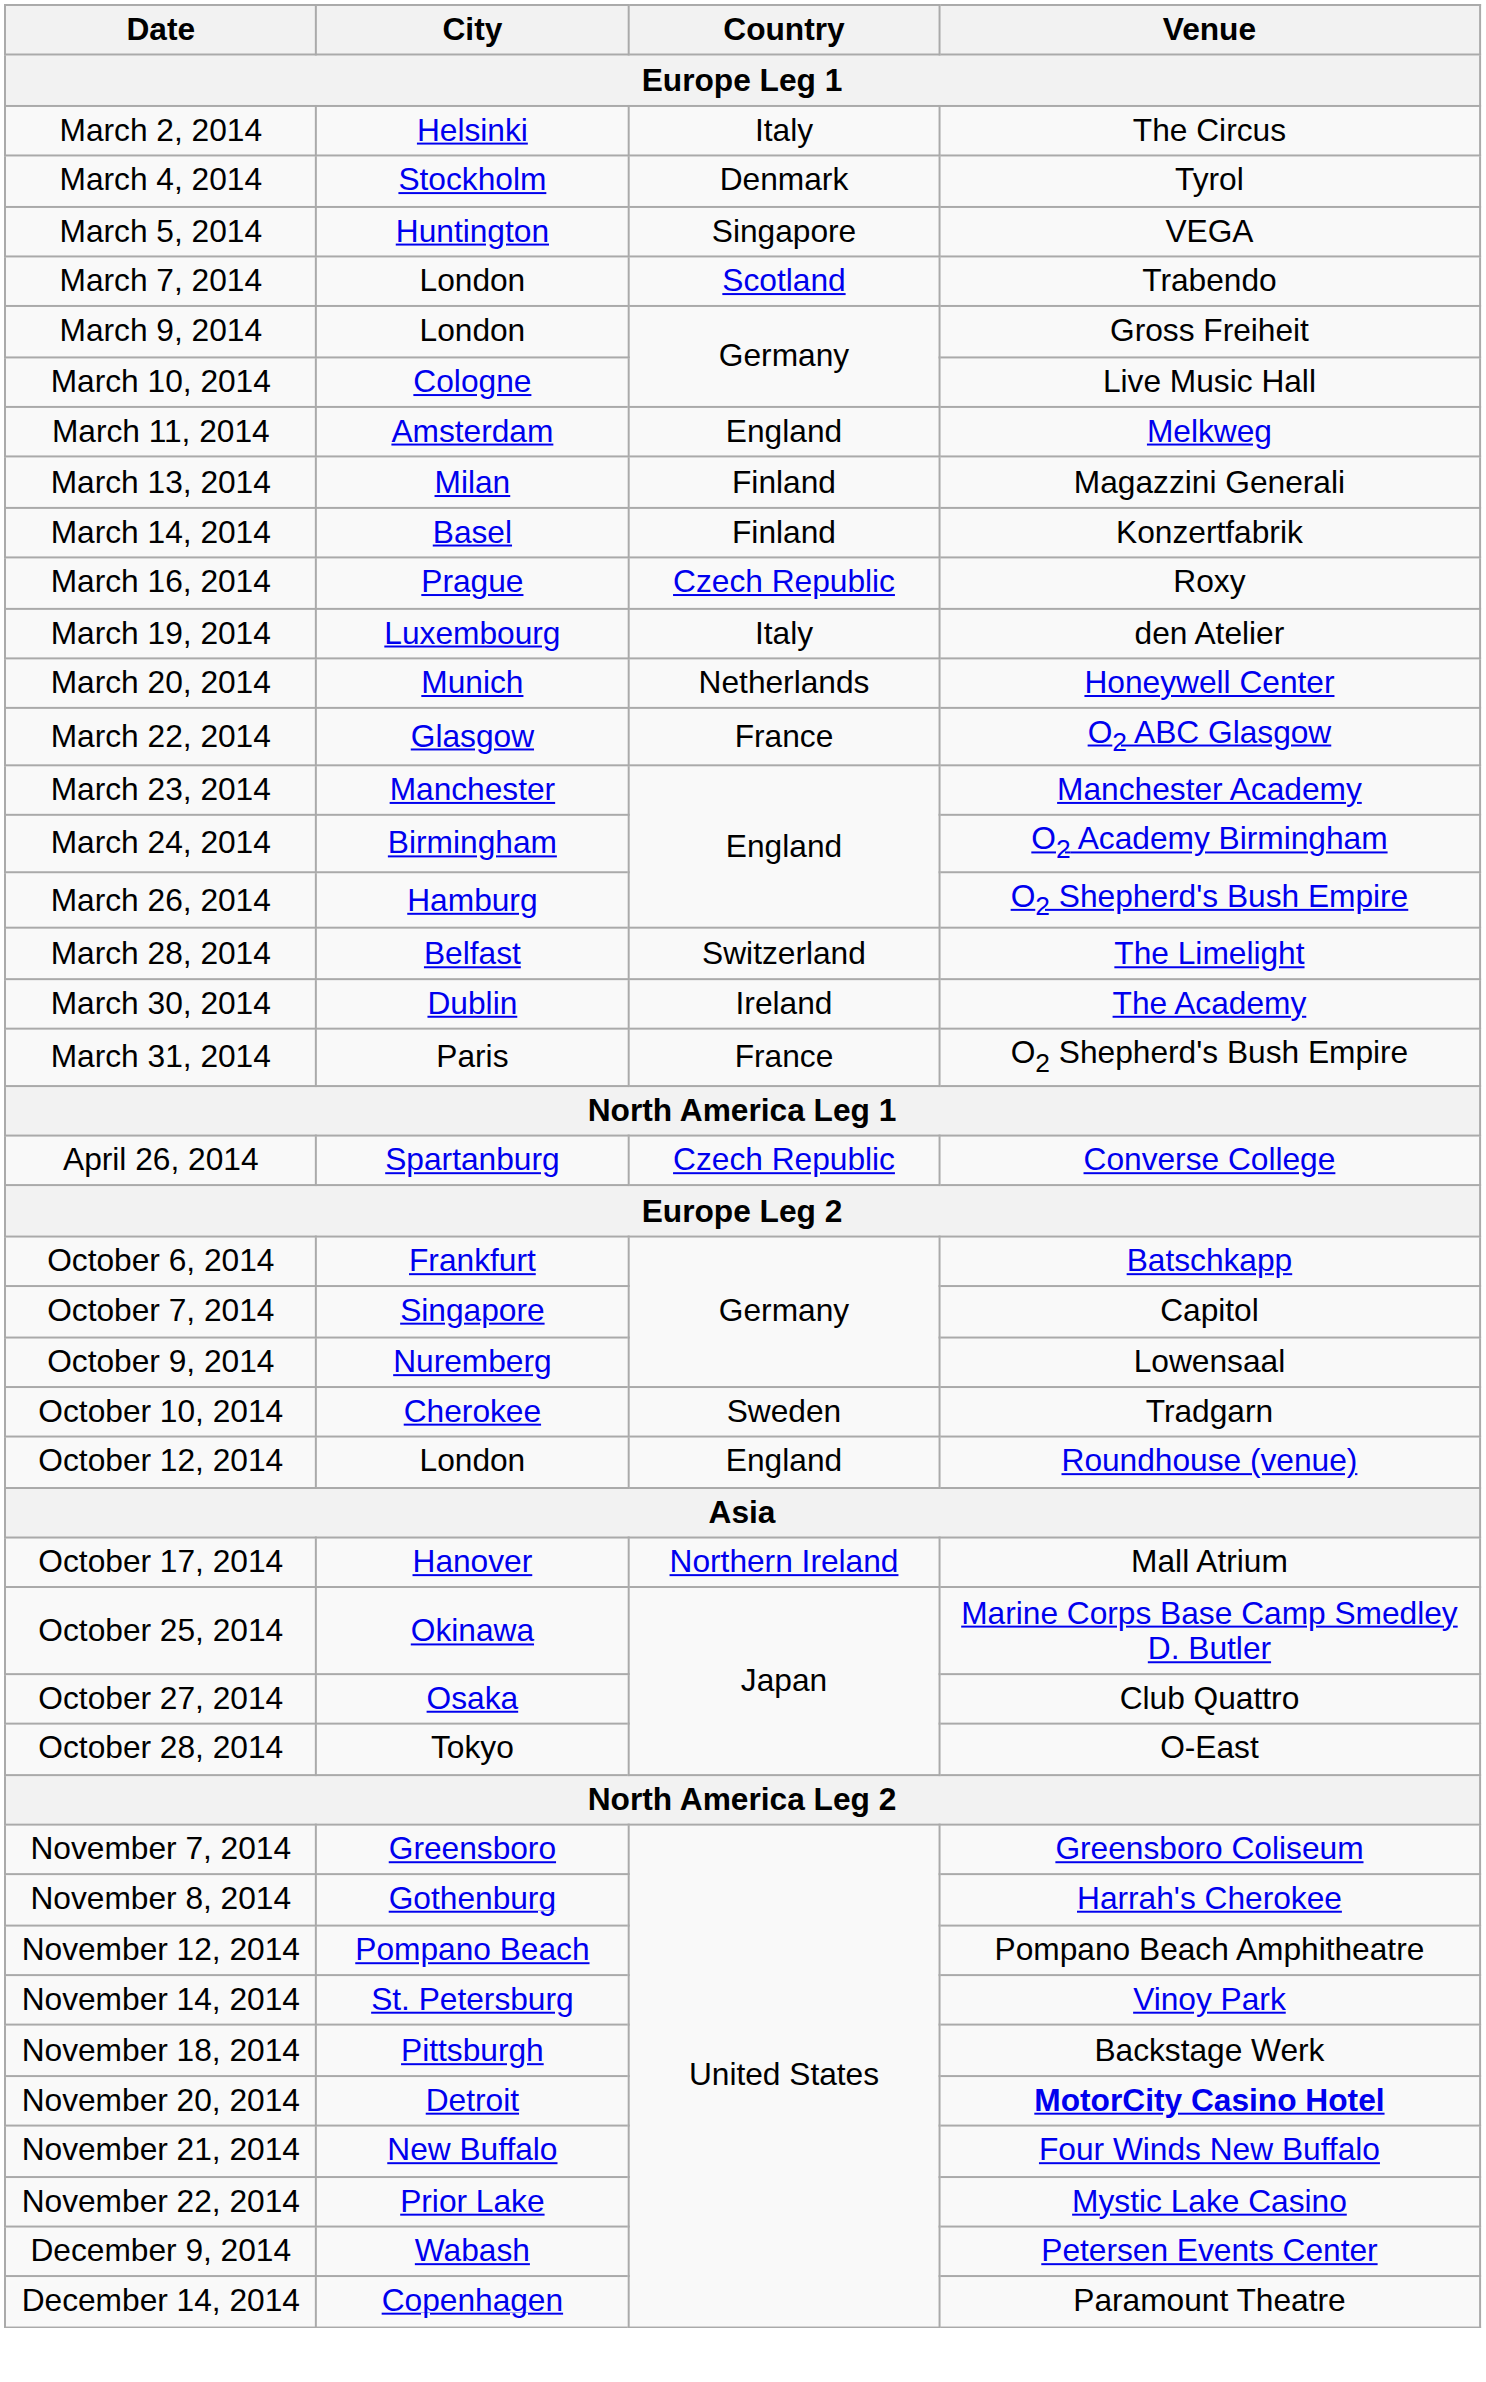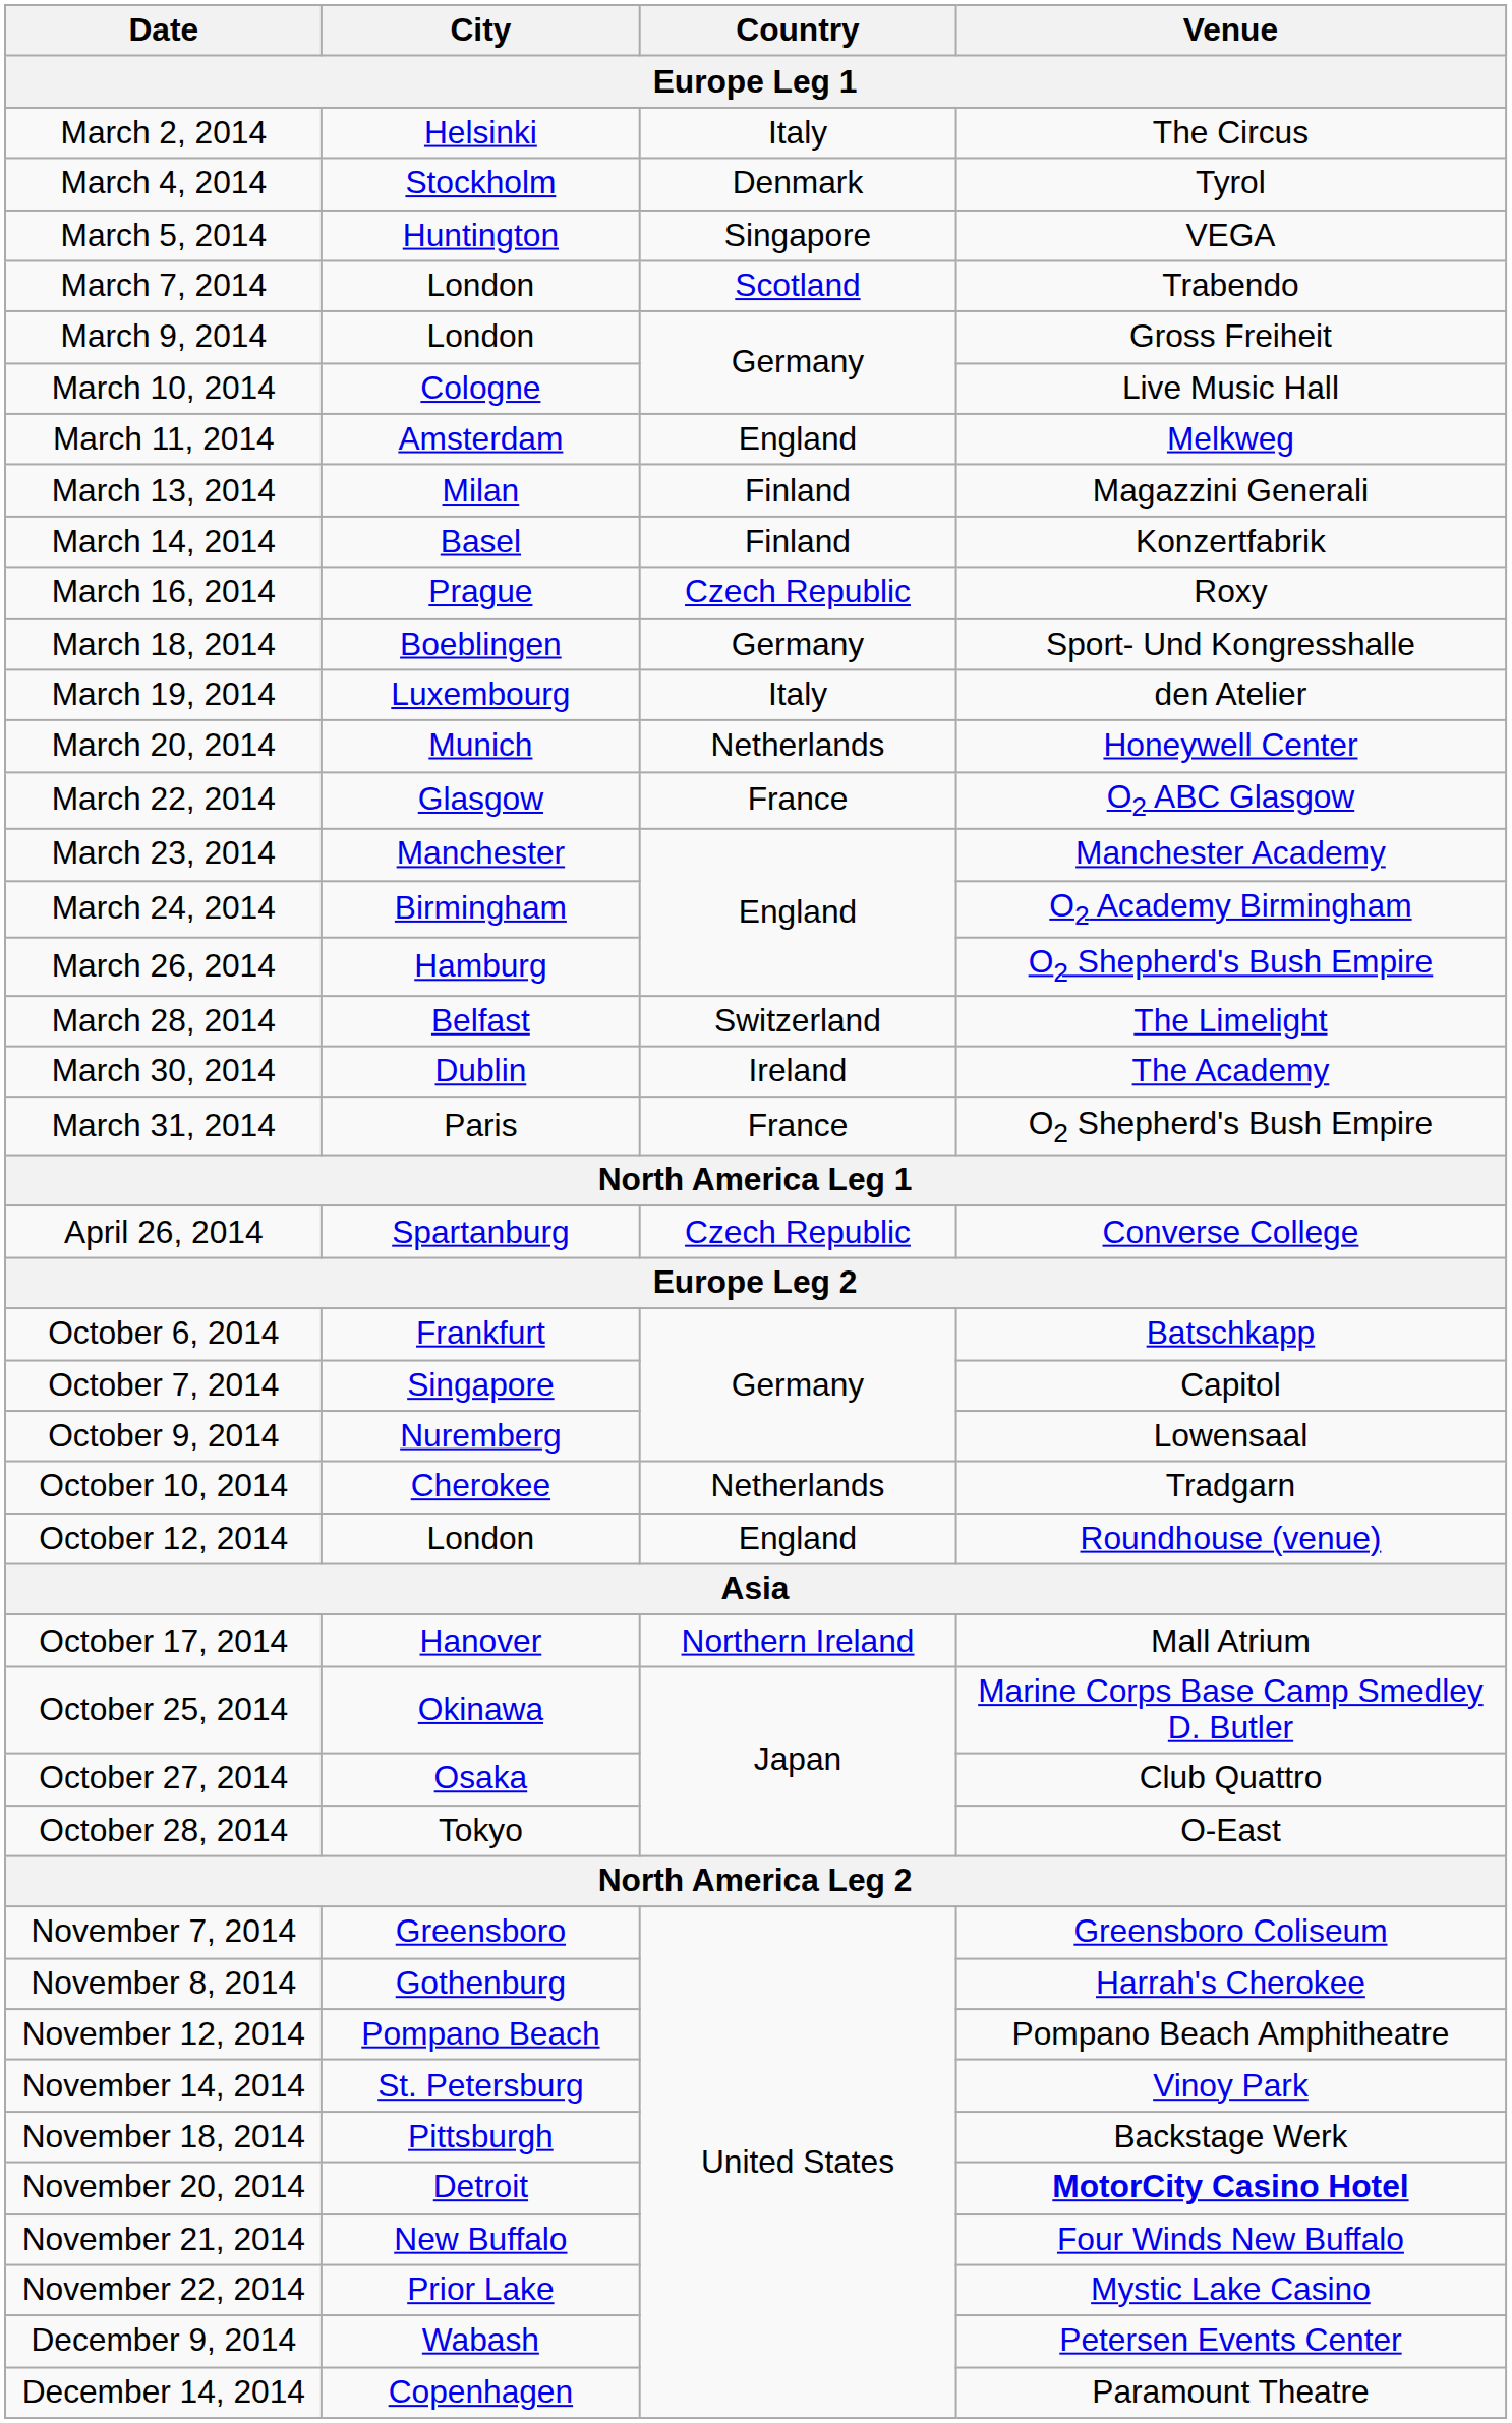+ row: March 18, 2014 | Boeblingen | Germany | Sport- Und Kongresshalle
October 10, 2014 | Country: Sweden -> Netherlands
